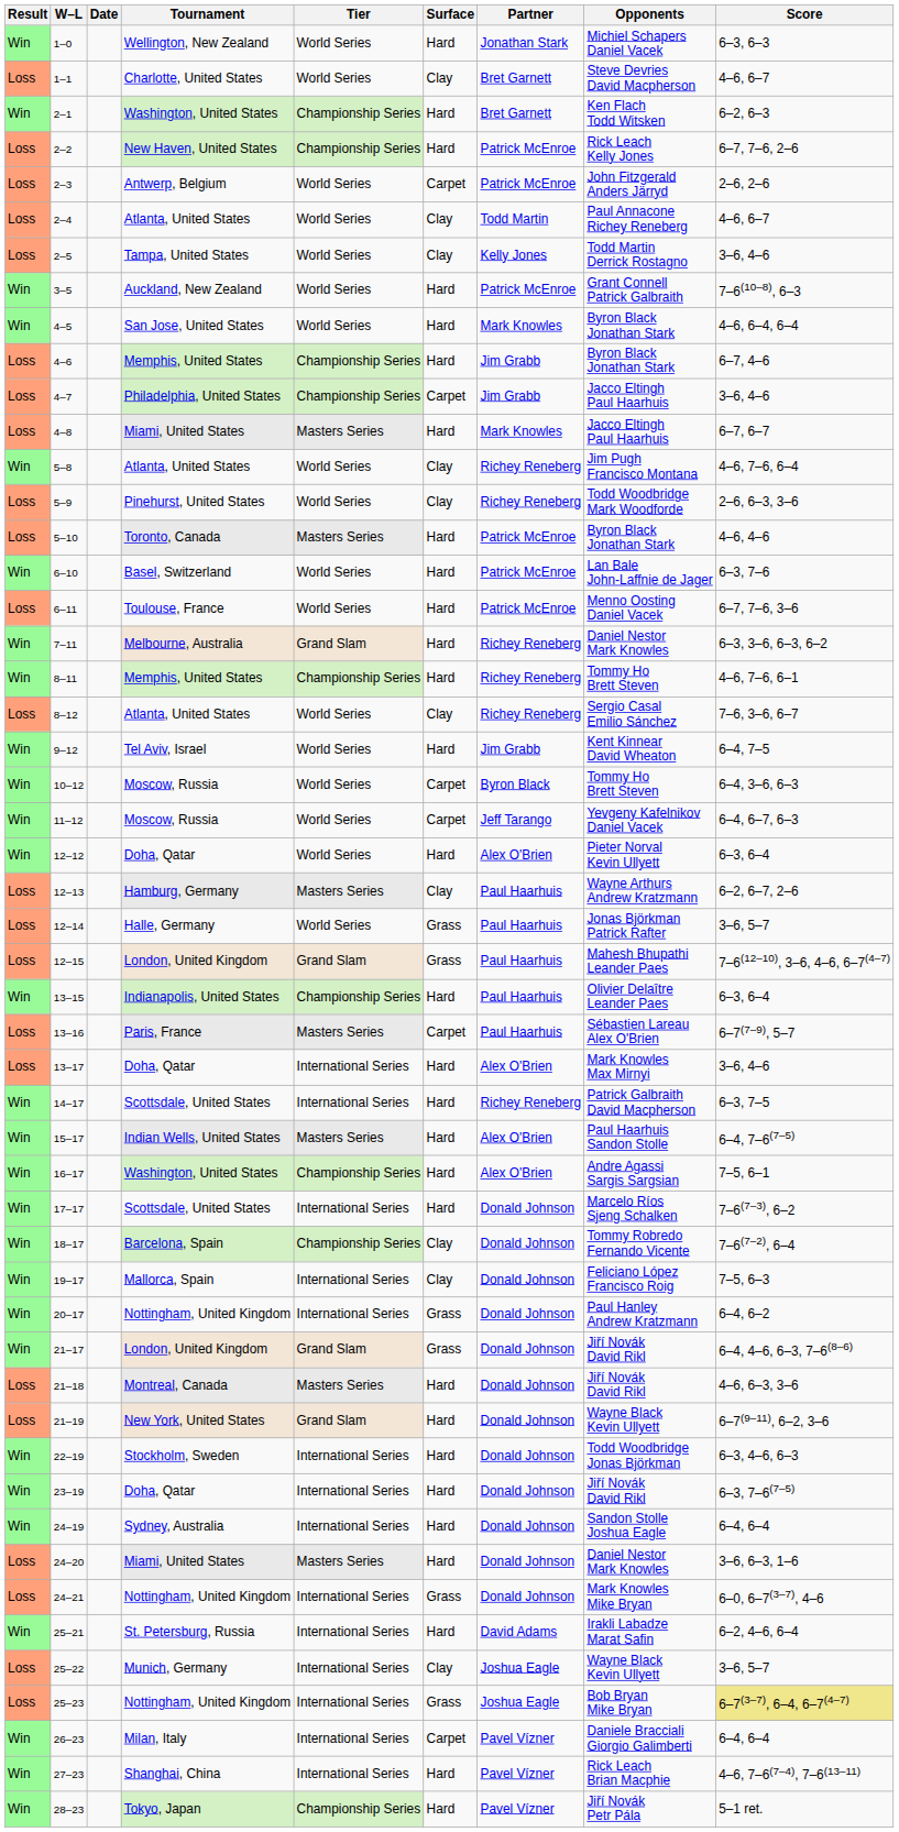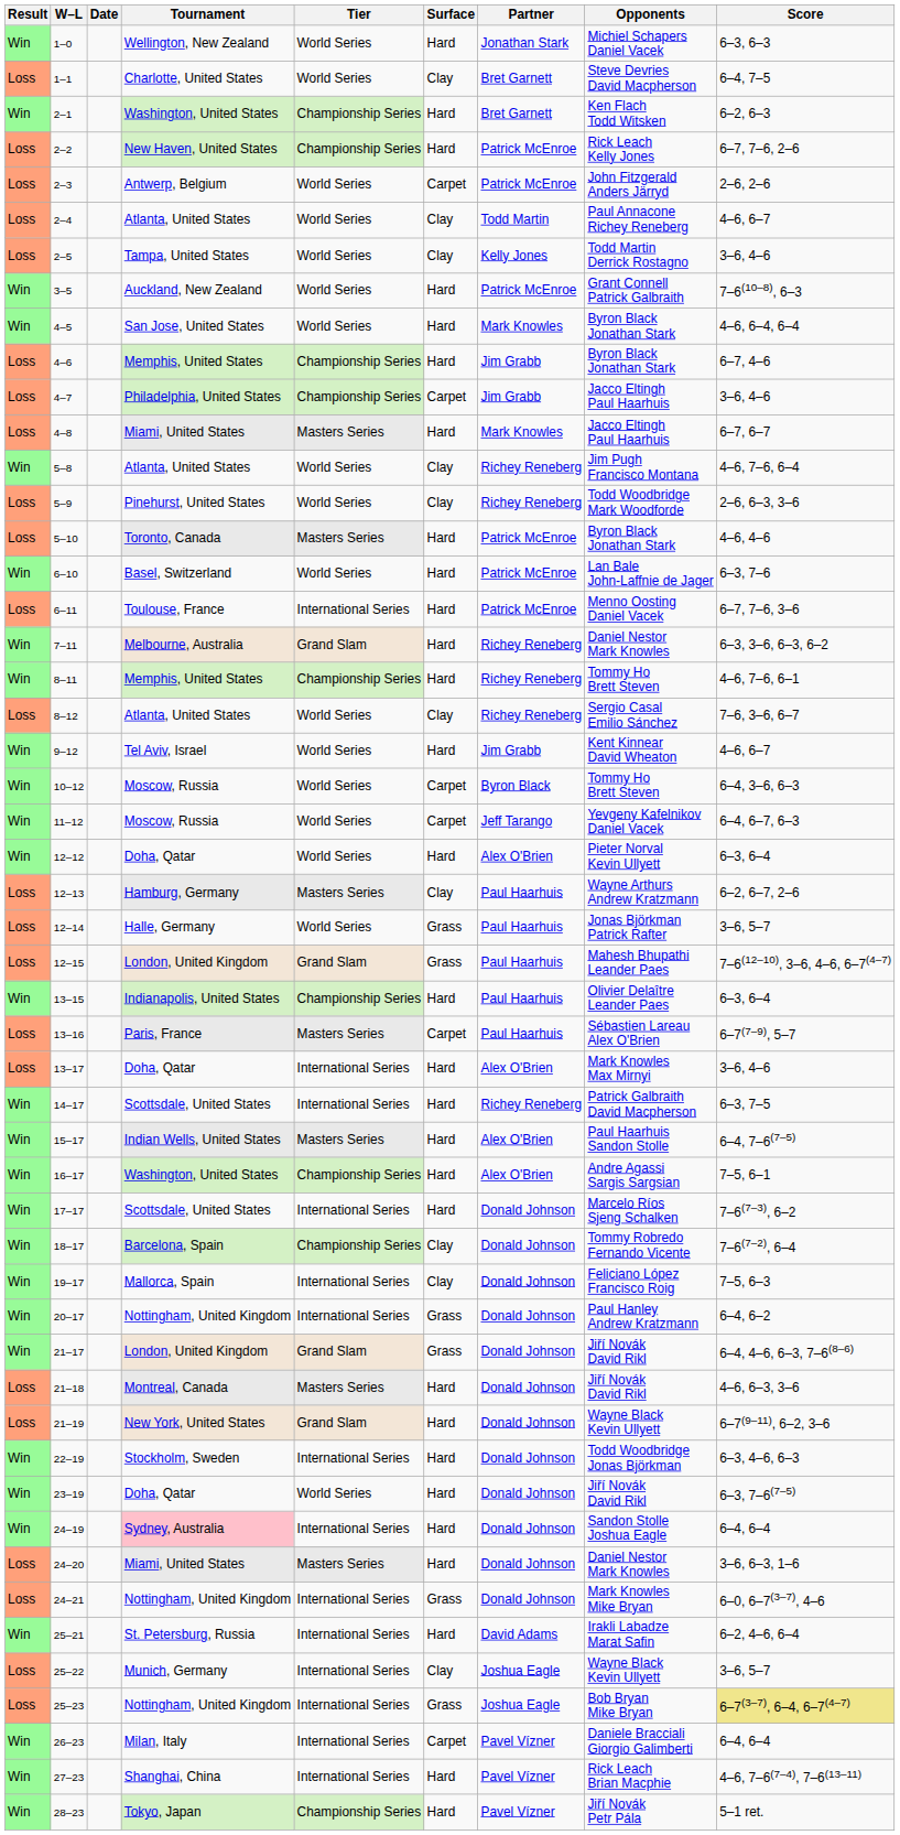1–1 | Score: 4–6, 6–7 -> 6–4, 7–5
6–11 | Tier: World Series -> International Series
9–12 | Score: 6–4, 7–5 -> 4–6, 6–7
23–19 | Tier: International Series -> World Series
24–19 | Tournament: no background -> pink background
